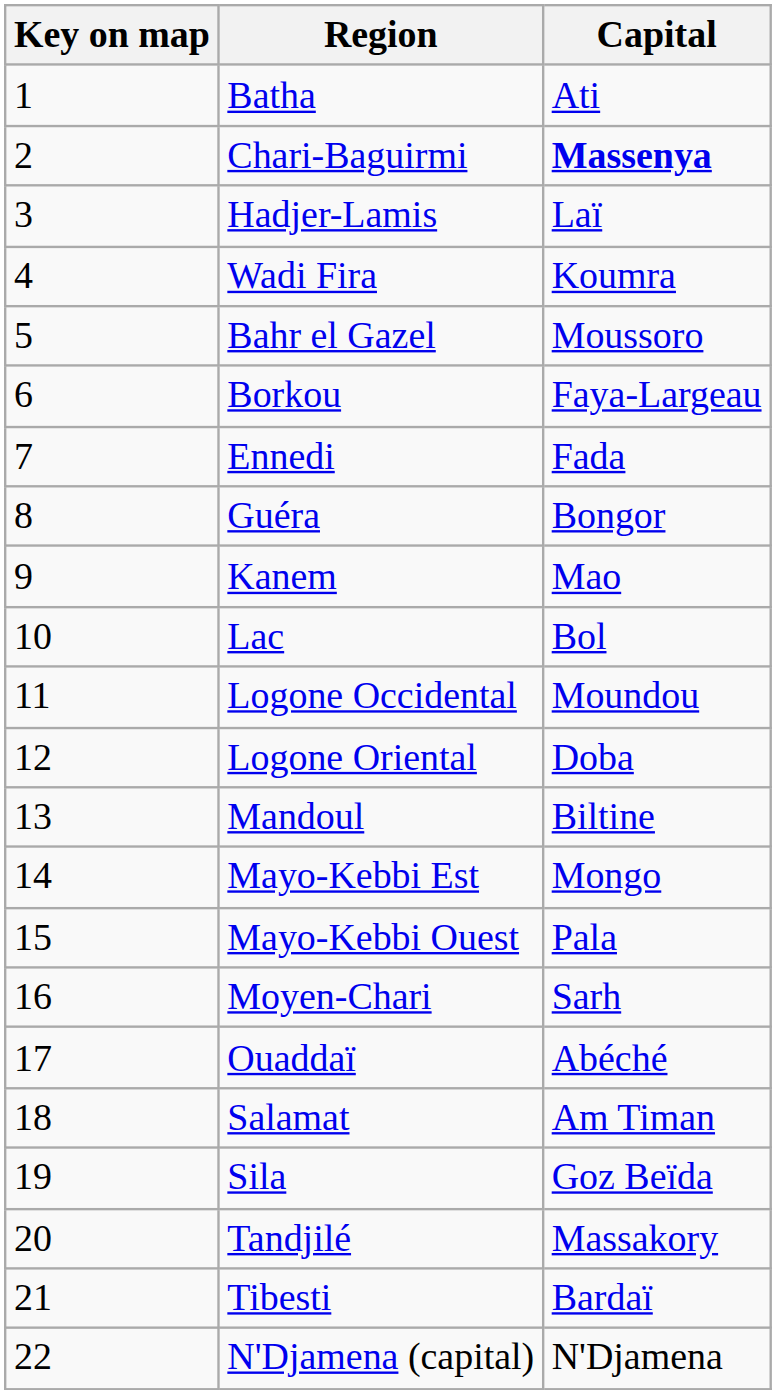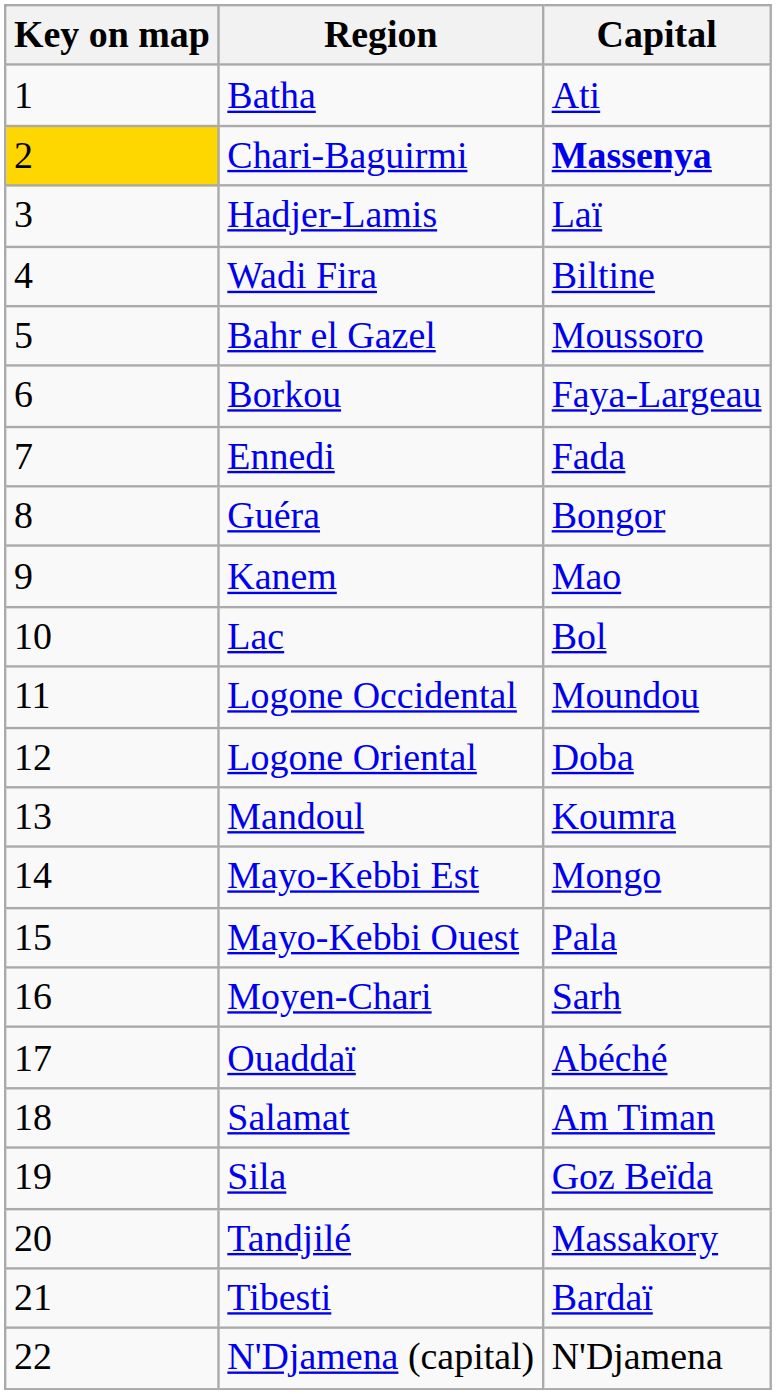Chari-Baguirmi | Key on map: no background -> gold background
Wadi Fira | Capital: Koumra -> Biltine
Mandoul | Capital: Biltine -> Koumra
